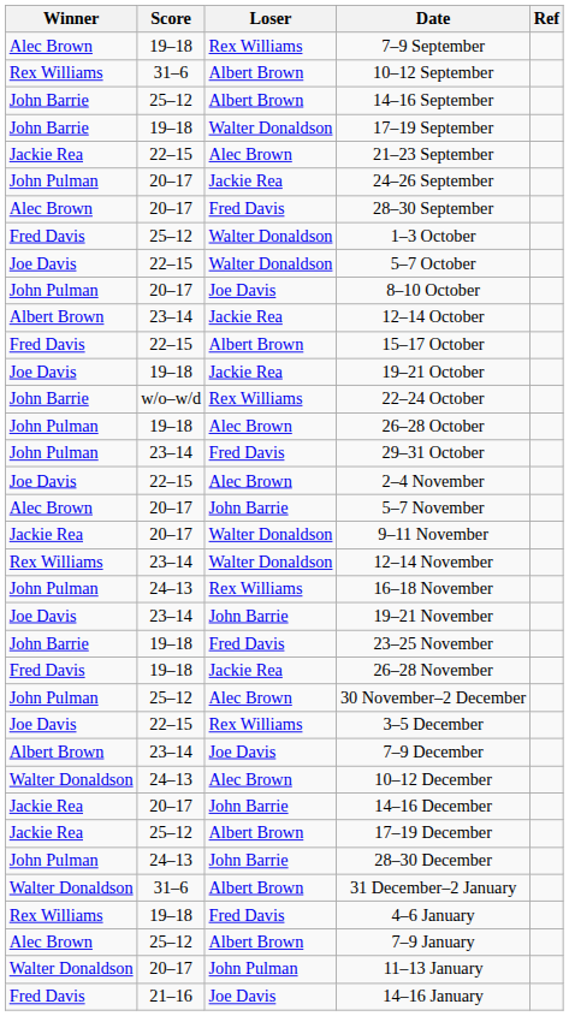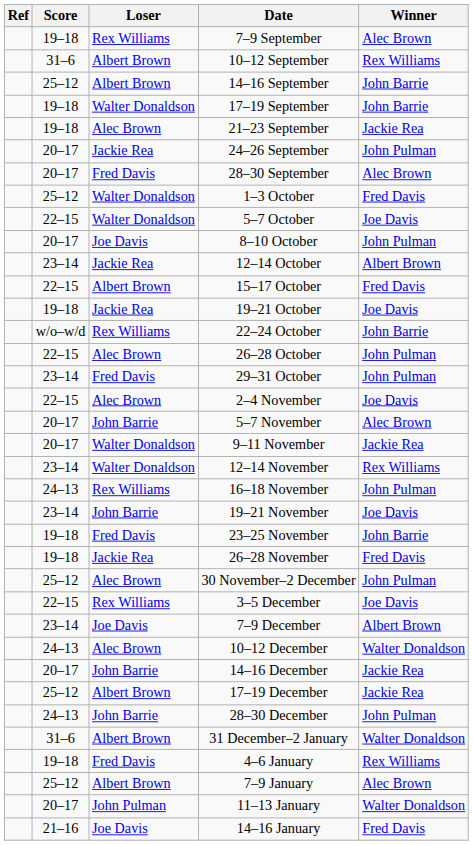columns swapped: Winner <-> Ref
21–23 September | Score: 22–15 -> 19–18
26–28 October | Score: 19–18 -> 22–15
